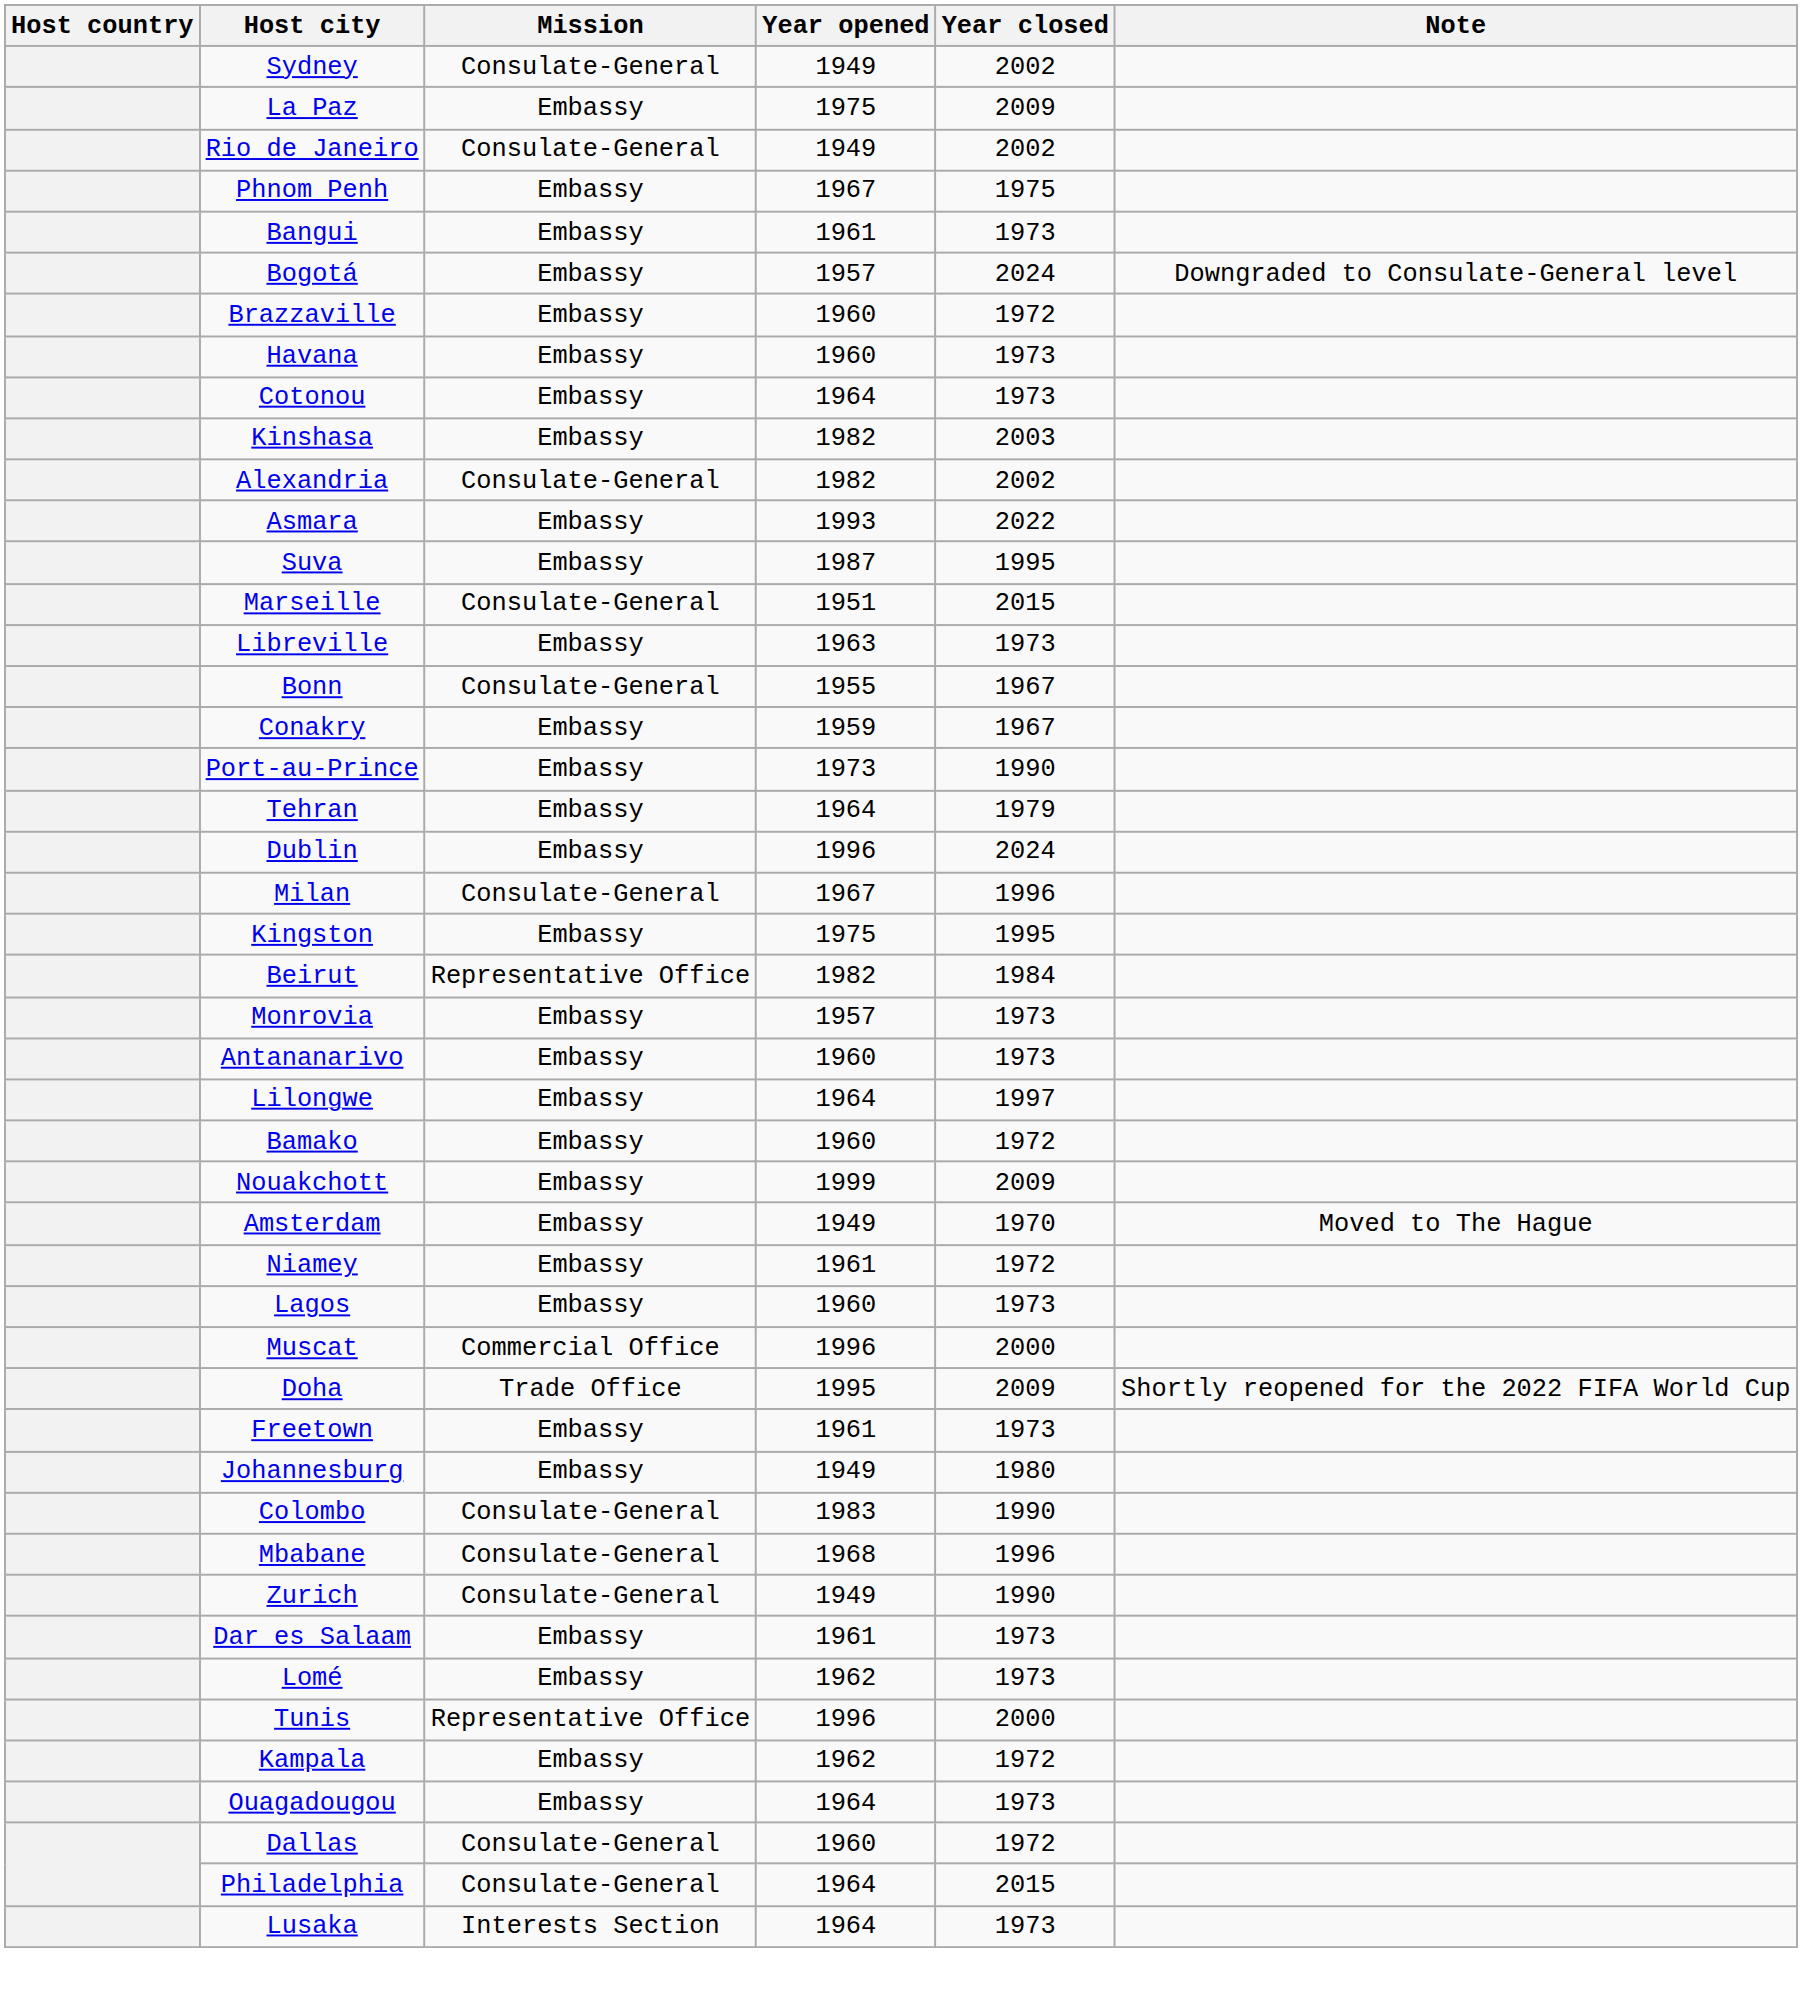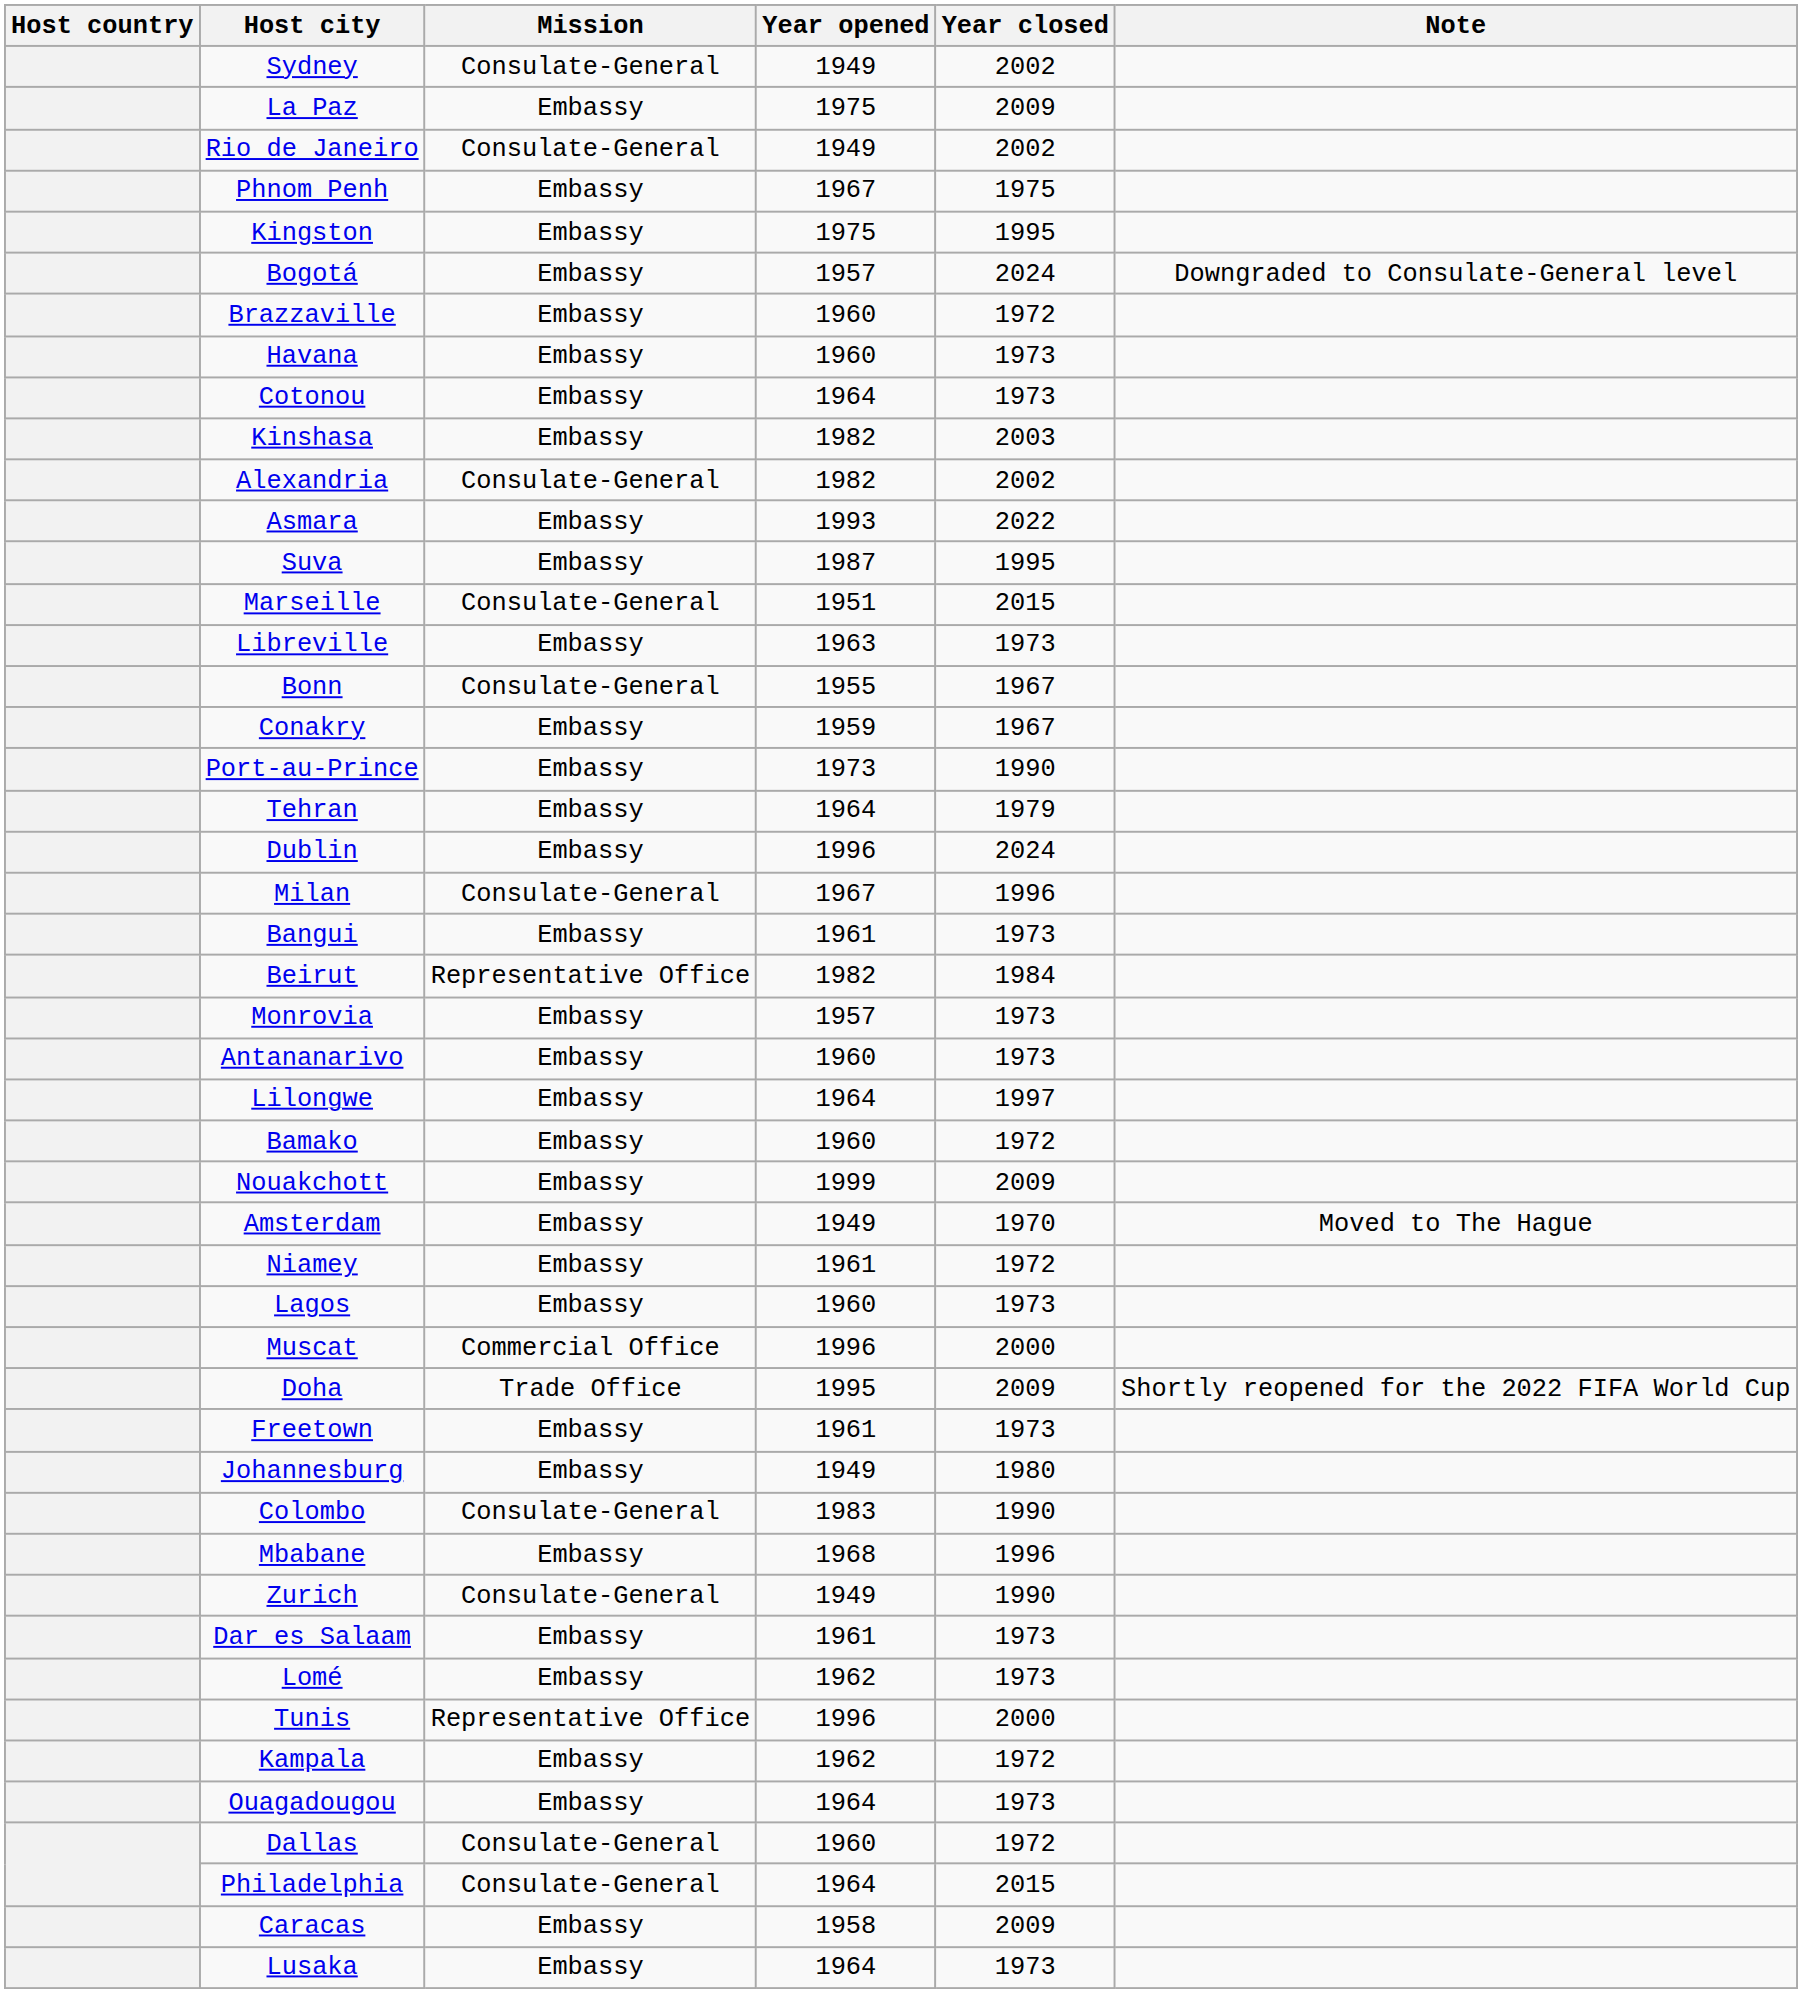rows swapped: Bangui <-> Kingston
Mbabane | Mission: Consulate-General -> Embassy
+ row: Caracas | Embassy | 1958 | 2009
Lusaka | Mission: Interests Section -> Embassy
